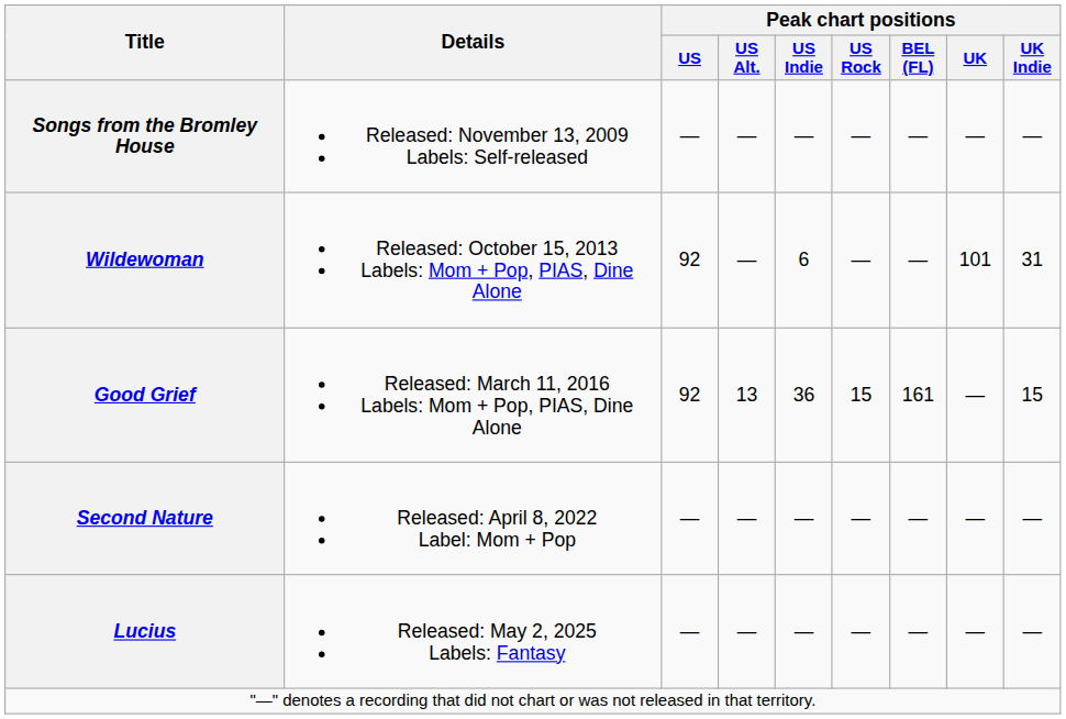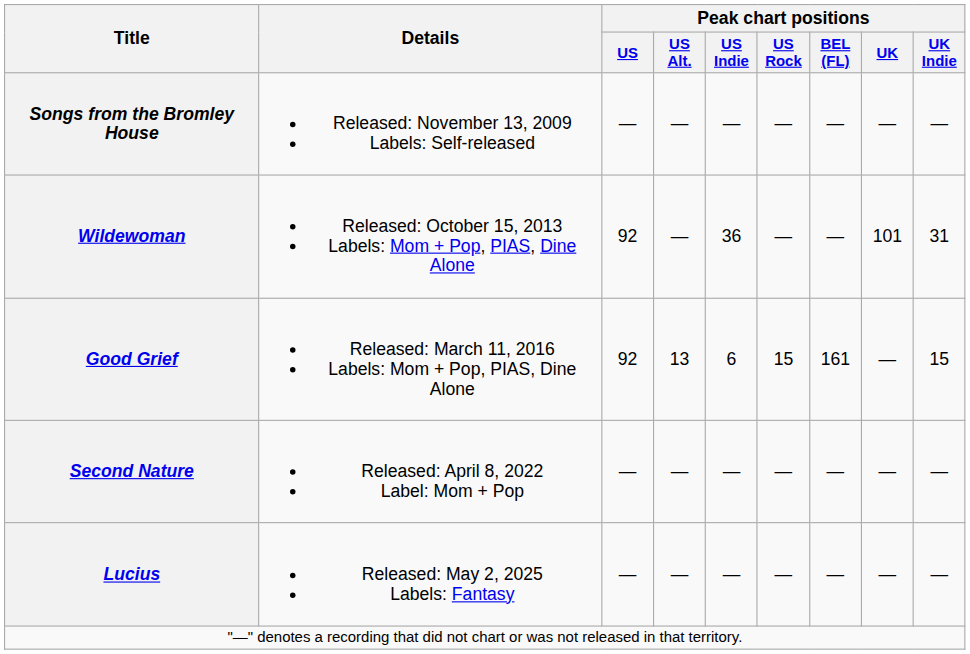Wildewoman | Peak chart positions / US Indie: 6 -> 36
Good Grief | Peak chart positions / US Indie: 36 -> 6
